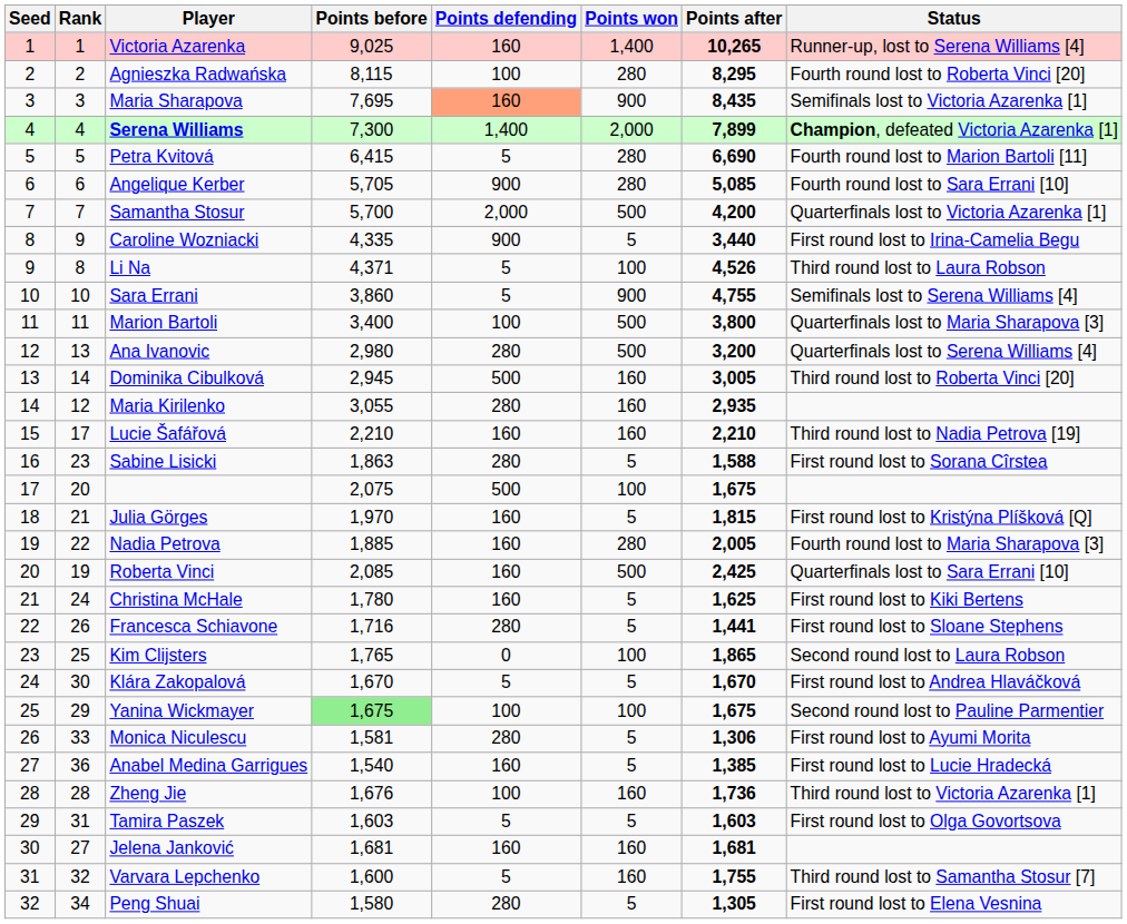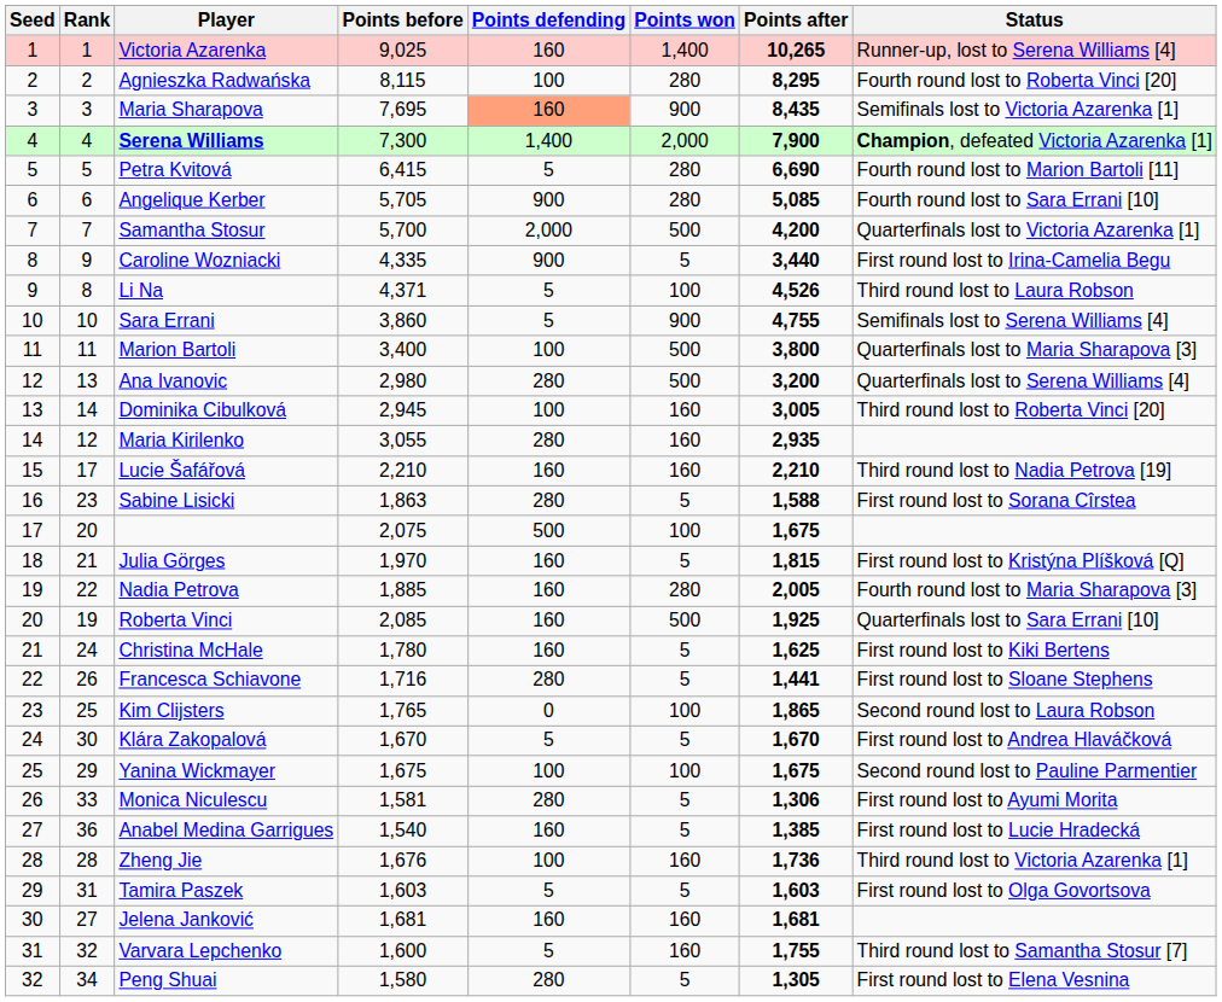Serena Williams | Points after: 7,899 -> 7,900
Dominika Cibulková | Points defending: 500 -> 100
Roberta Vinci | Points after: 2,425 -> 1,925
Yanina Wickmayer | Points before: lightgreen background -> no background
